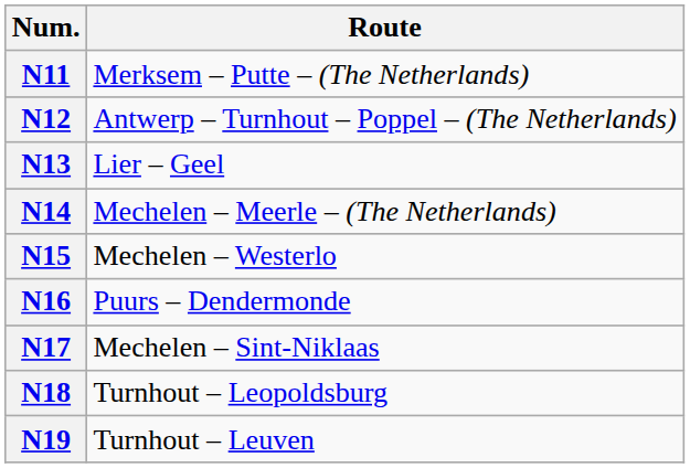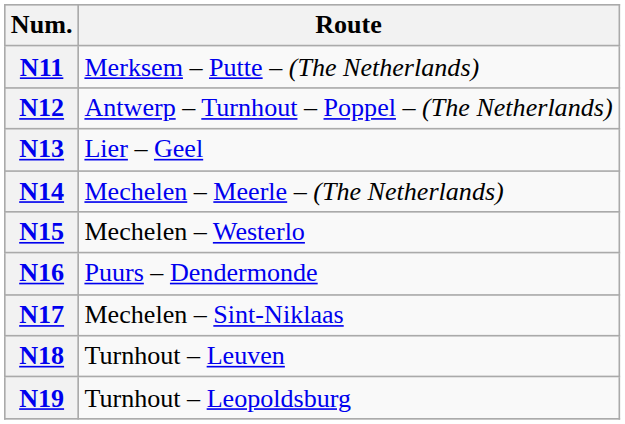N18 | Route: Turnhout – Leopoldsburg -> Turnhout – Leuven
N19 | Route: Turnhout – Leuven -> Turnhout – Leopoldsburg
